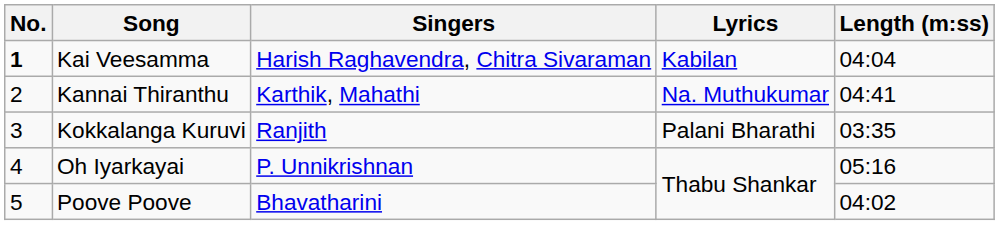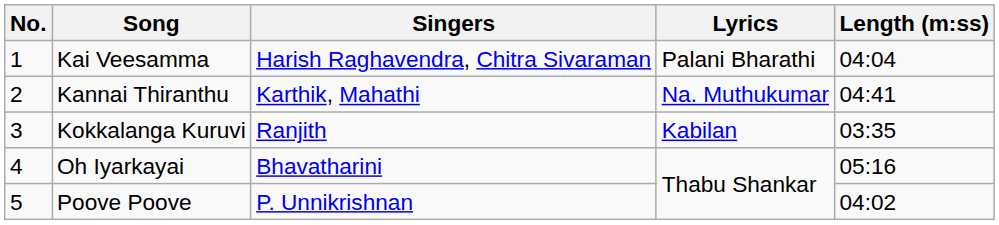Kai Veesamma | No.: bold -> normal
Kai Veesamma | Lyrics: Kabilan -> Palani Bharathi
Kokkalanga Kuruvi | Lyrics: Palani Bharathi -> Kabilan
Oh Iyarkayai | Singers: P. Unnikrishnan -> Bhavatharini
Poove Poove | Singers: Bhavatharini -> P. Unnikrishnan
